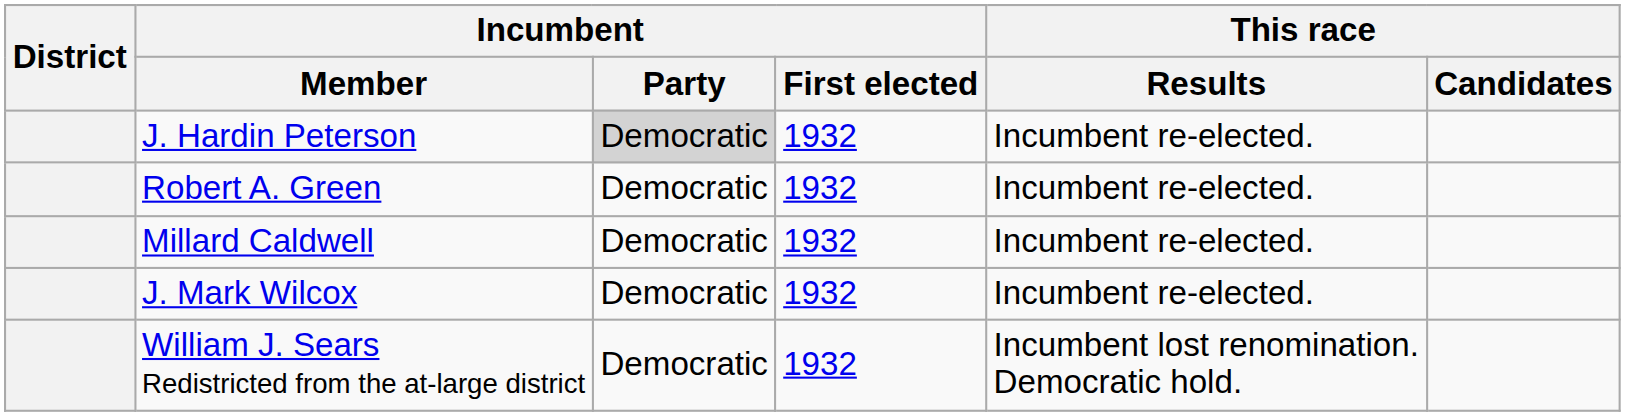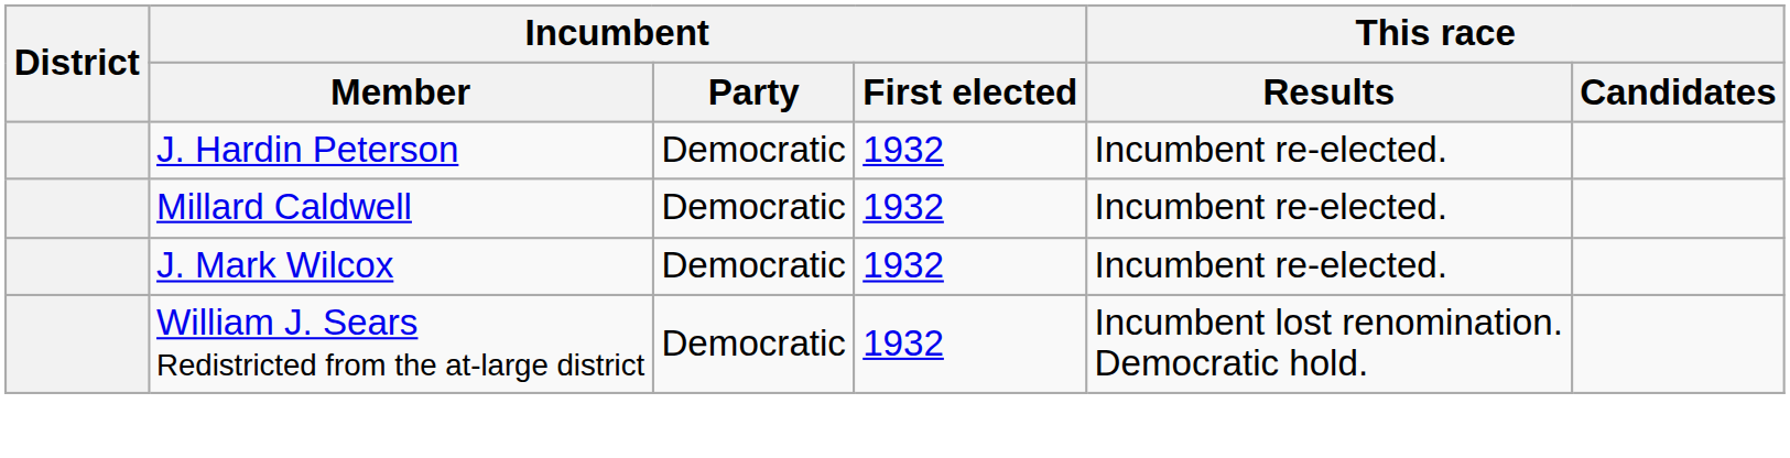J. Hardin Peterson | Incumbent / Party: lightgrey background -> no background
- row: Robert A. Green | Democratic | 1932 | Incumbent re-elected.
